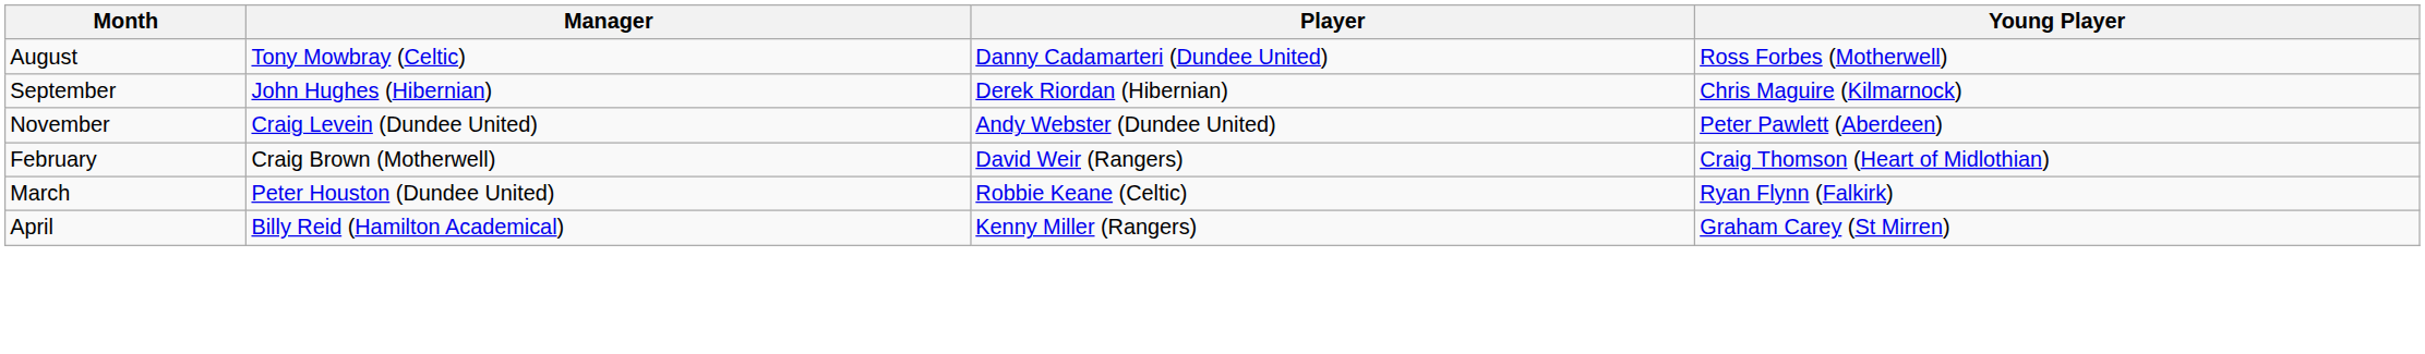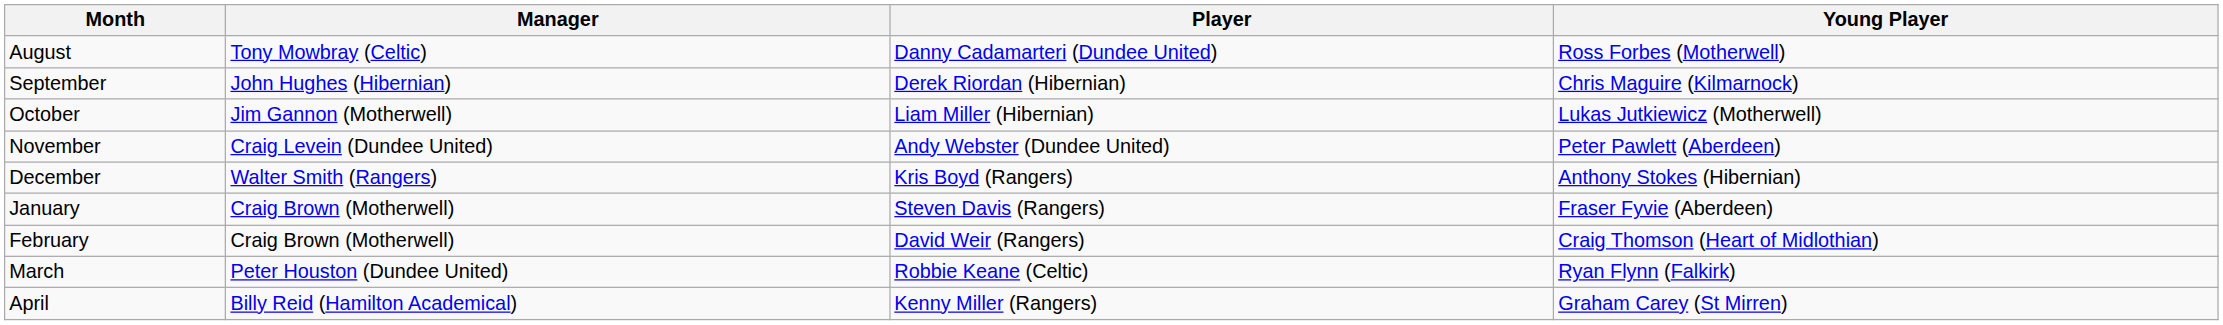+ row: October | Jim Gannon (Motherwell) | Liam Miller (Hibernian) | Lukas Jutkiewicz (Motherwell)
+ row: December | Walter Smith (Rangers) | Kris Boyd (Rangers) | Anthony Stokes (Hibernian)
+ row: January | Craig Brown (Motherwell) | Steven Davis (Rangers) | Fraser Fyvie (Aberdeen)
